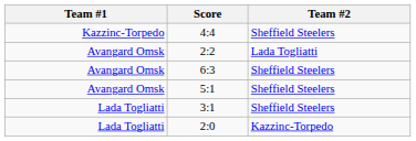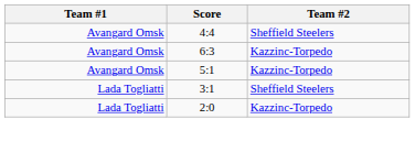4:4 | Team #1: Kazzinc-Torpedo -> Avangard Omsk
- row: Avangard Omsk | 2:2 | Lada Togliatti
6:3 | Team #2: Sheffield Steelers -> Kazzinc-Torpedo
5:1 | Team #2: Sheffield Steelers -> Kazzinc-Torpedo
